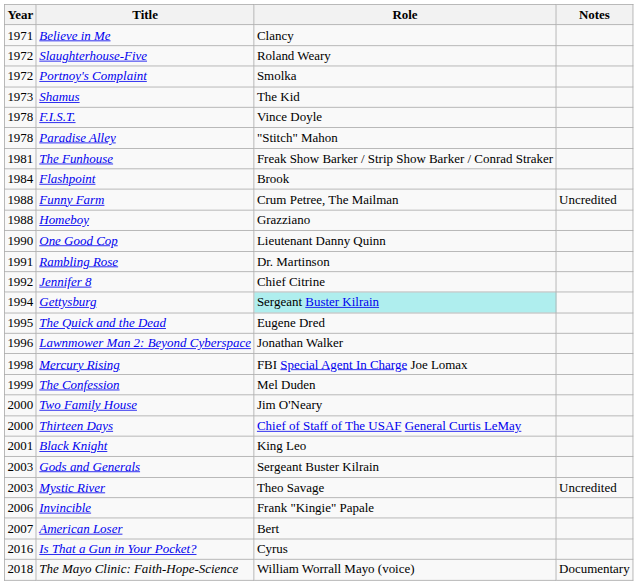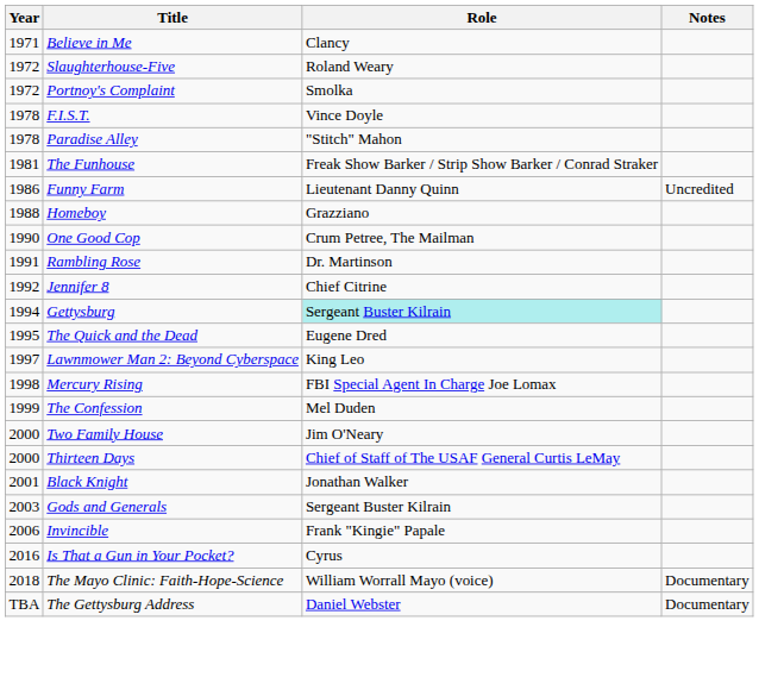- row: 1973 | Shamus | The Kid
- row: 1984 | Flashpoint | Brook
Funny Farm | Year: 1988 -> 1986
Funny Farm | Role: Crum Petree, The Mailman -> Lieutenant Danny Quinn
One Good Cop | Role: Lieutenant Danny Quinn -> Crum Petree, The Mailman
Lawnmower Man 2: Beyond Cyberspace | Year: 1996 -> 1997
Lawnmower Man 2: Beyond Cyberspace | Role: Jonathan Walker -> King Leo
Black Knight | Role: King Leo -> Jonathan Walker
- row: 2003 | Mystic River | Theo Savage | Uncredited
- row: 2007 | American Loser | Bert
+ row: TBA | The Gettysburg Address | Daniel Webster | Documentary
